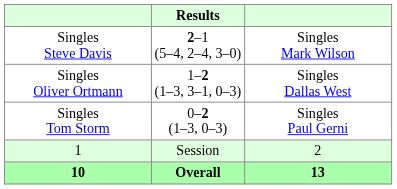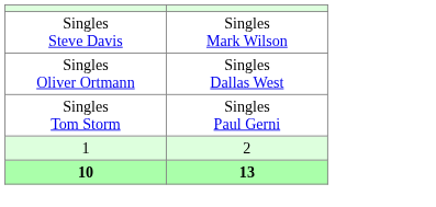- column: Results | 2–1 (5–4, 2–4, 3–0) | 1–2 (1–3, 3–1, 0–3) | 0–2 (1–3, 0–3) | Session | Overall
